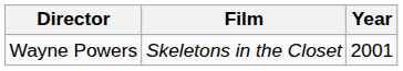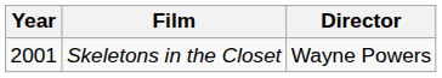columns swapped: Year <-> Director
